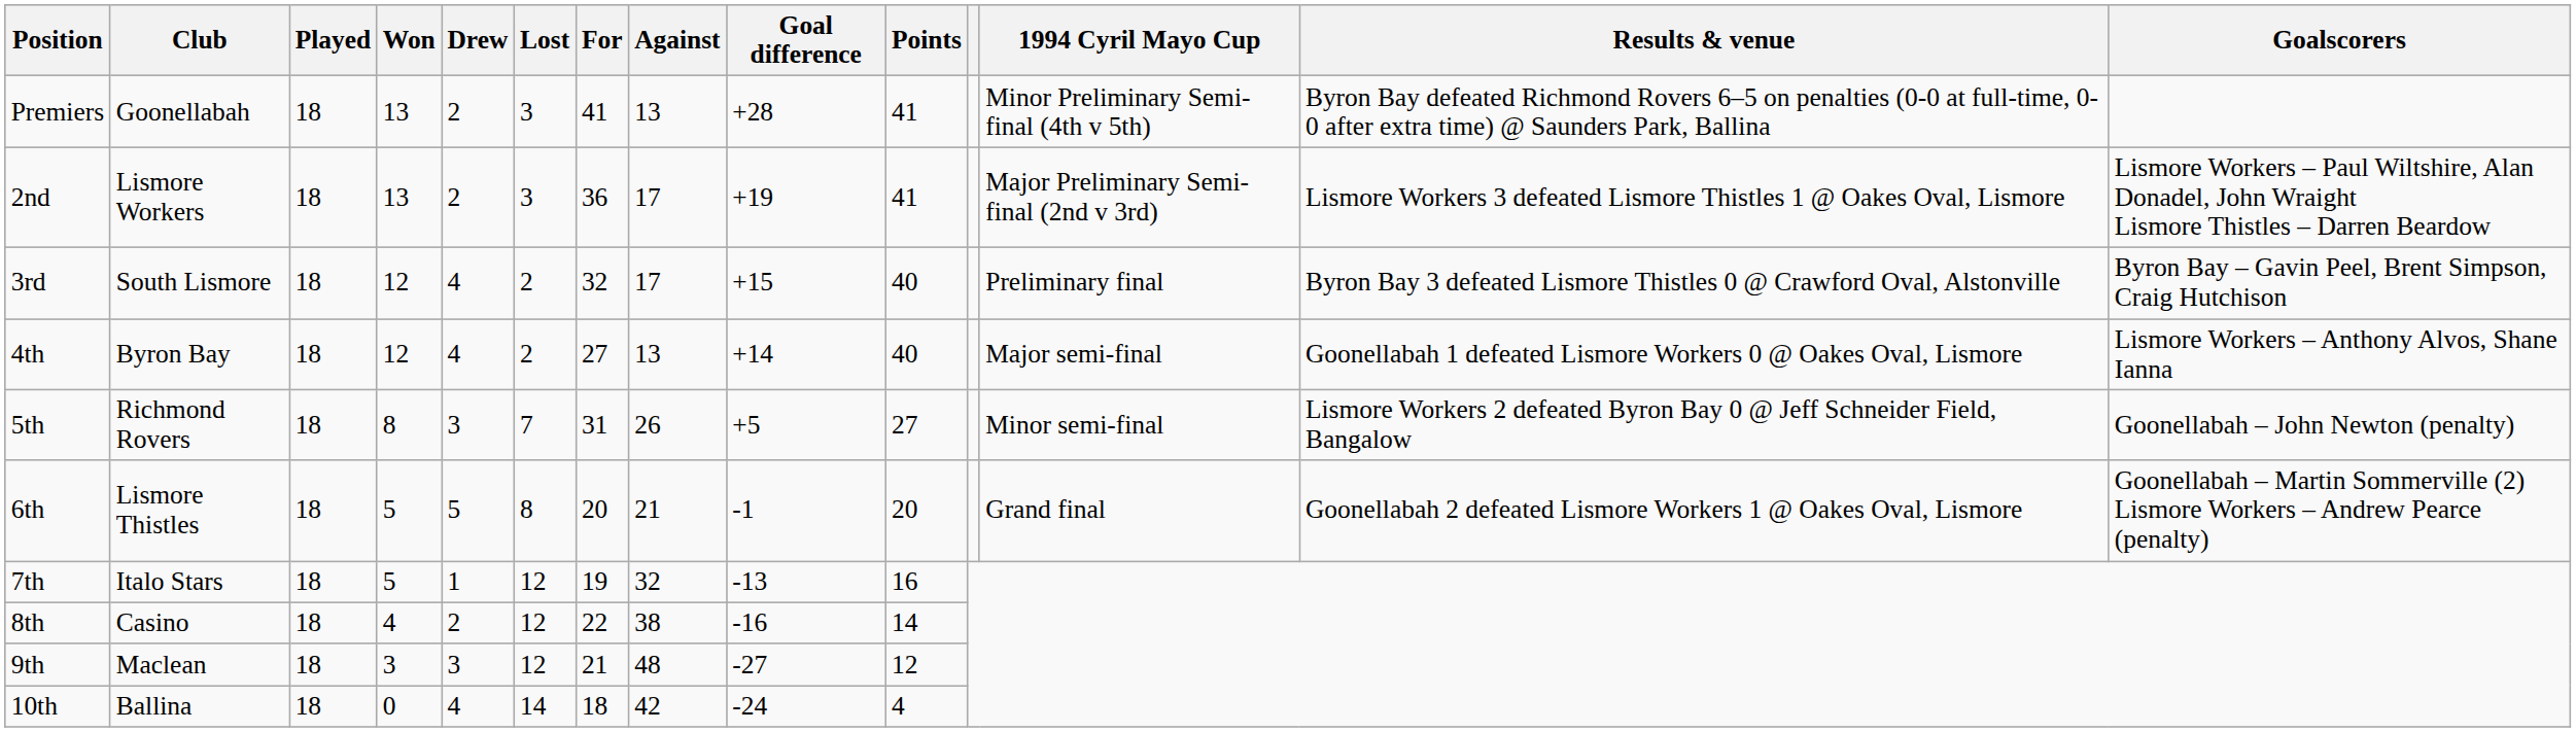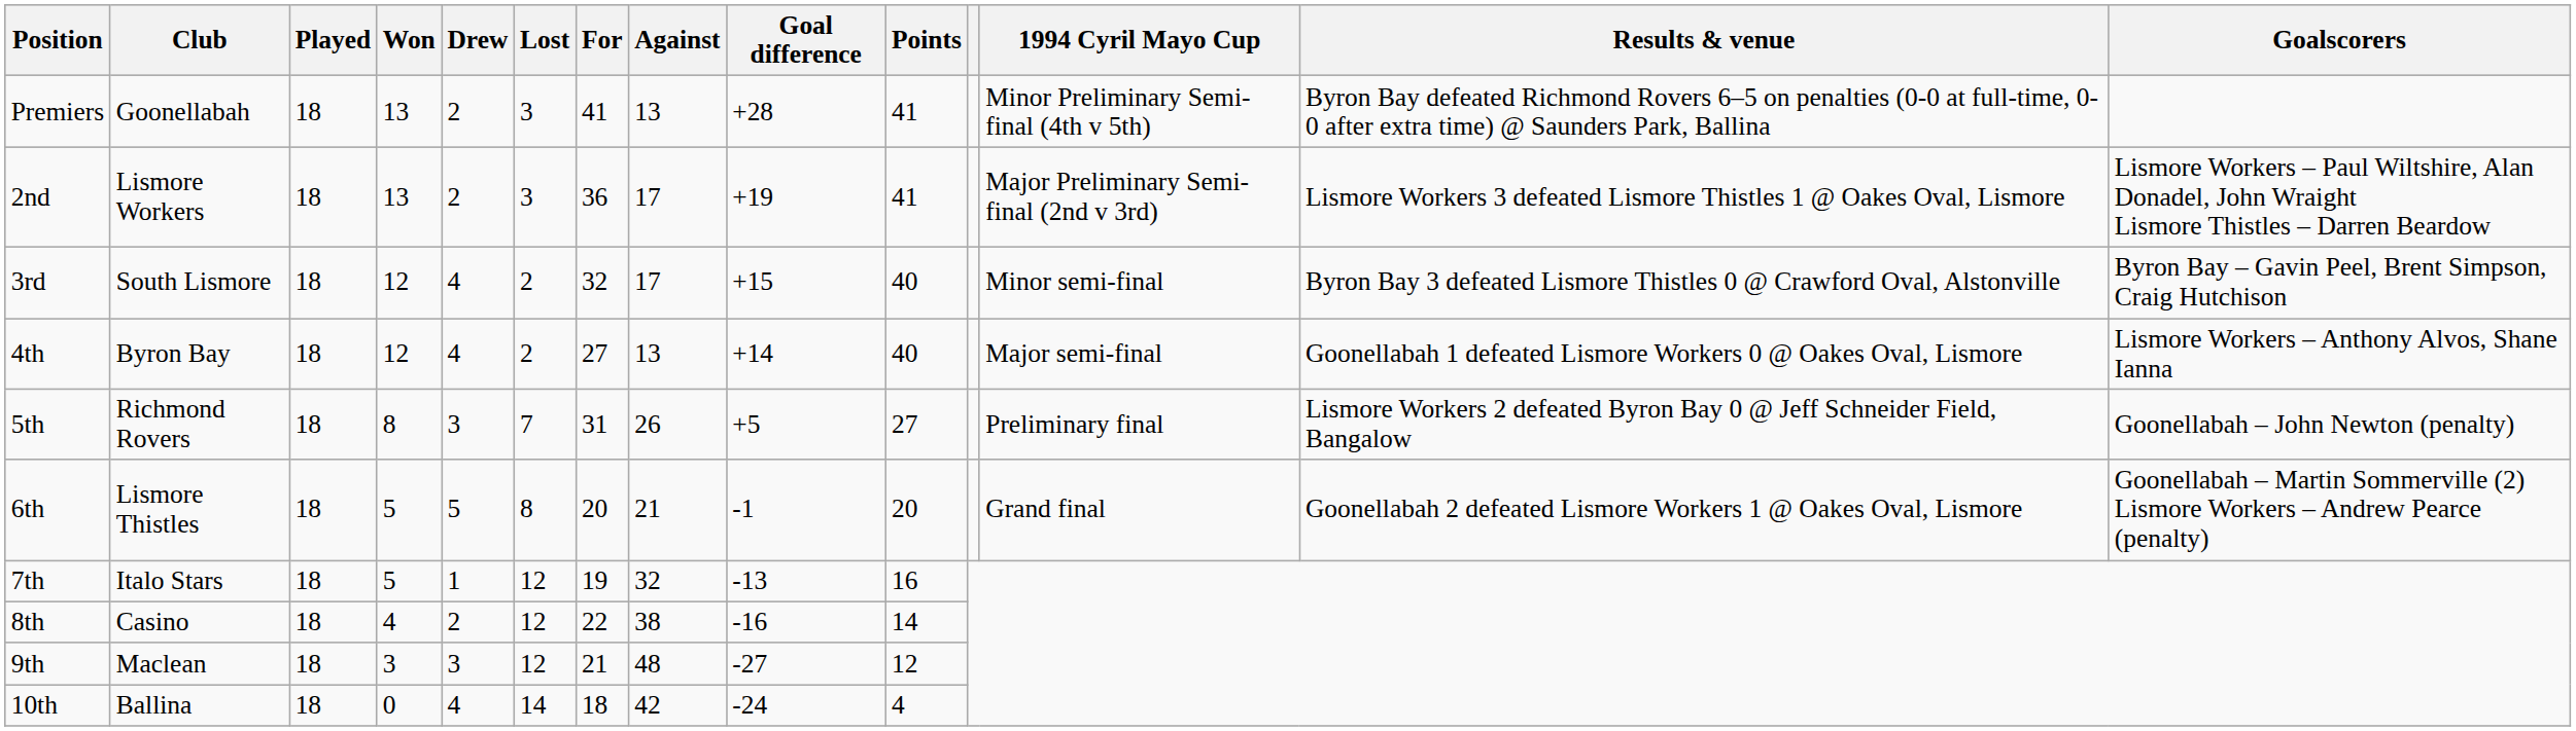3rd | 1994 Cyril Mayo Cup: Preliminary final -> Minor semi-final
5th | 1994 Cyril Mayo Cup: Minor semi-final -> Preliminary final
